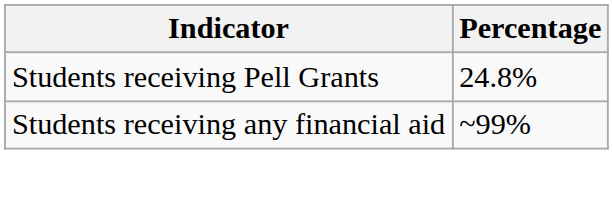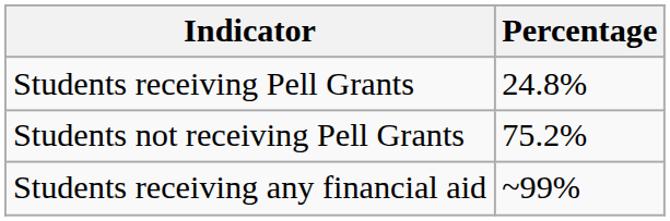+ row: Students not receiving Pell Grants | 75.2%
